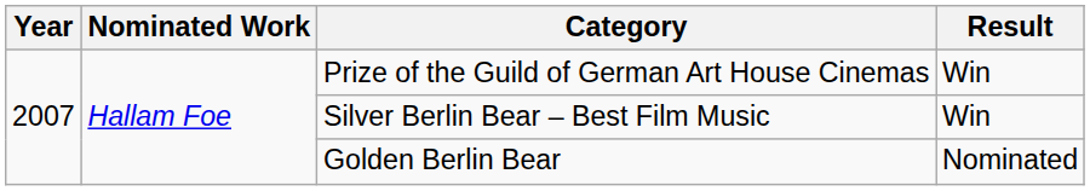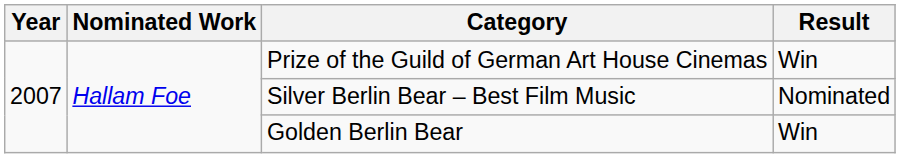Silver Berlin Bear – Best Film Music | Result: Win -> Nominated
Golden Berlin Bear | Result: Nominated -> Win
